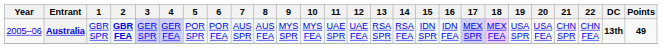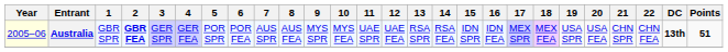Australia | Year: no background -> lightyellow background
Australia | Points: 49 -> 51
